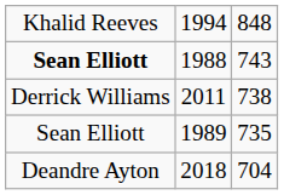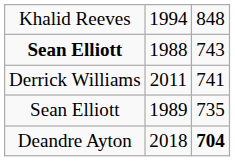2011 | column 3: 738 -> 741
2018 | column 3: normal -> bold
